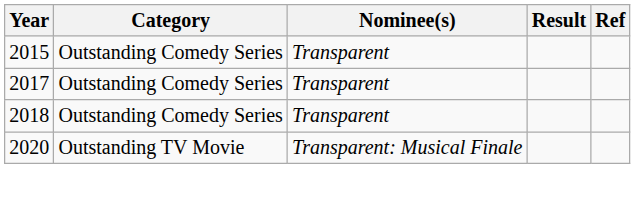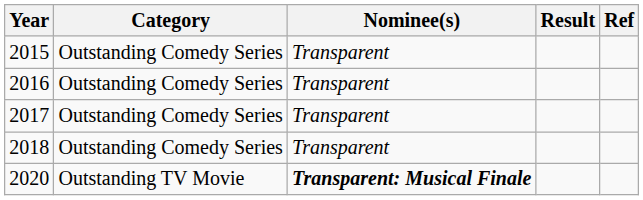+ row: 2016 | Outstanding Comedy Series | Transparent
2020 | Nominee(s): normal -> bold
